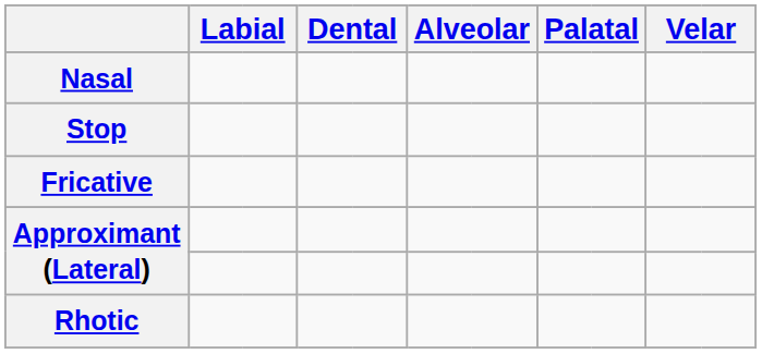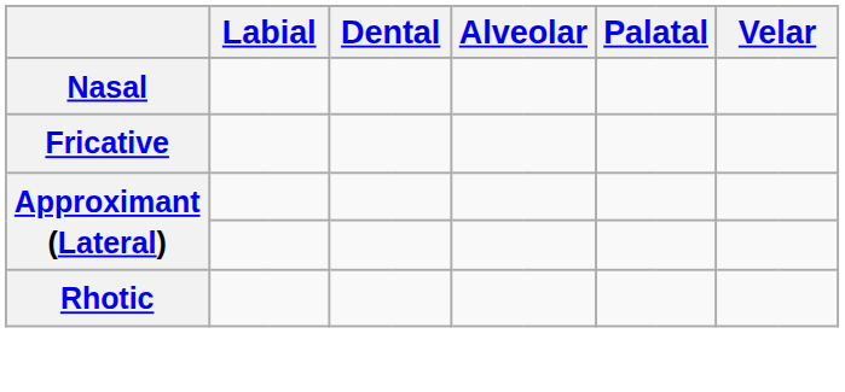- row: Stop
